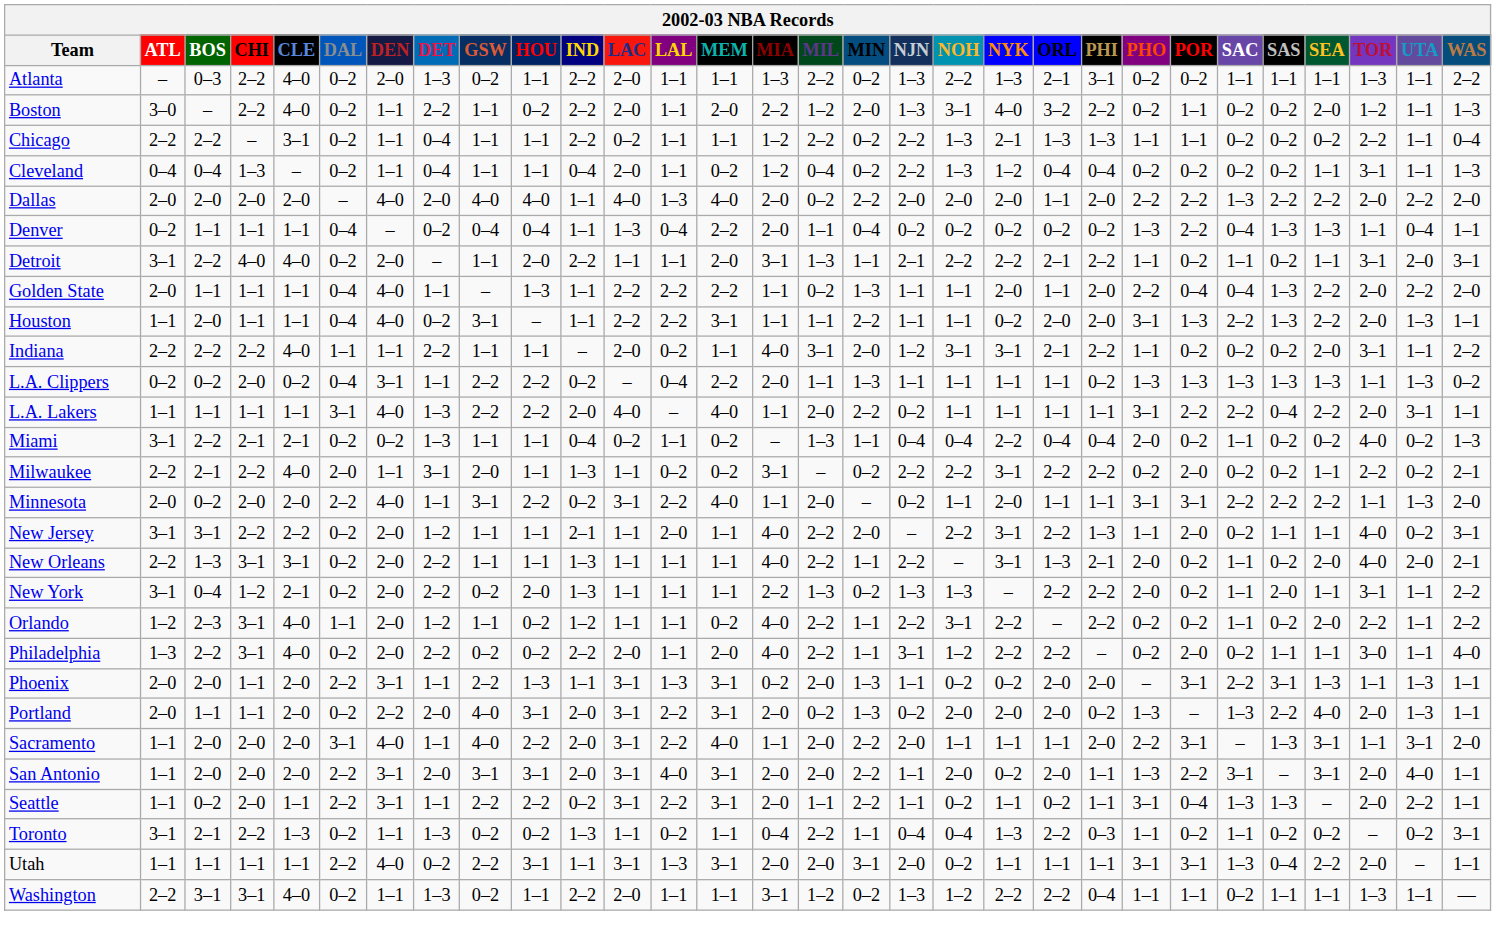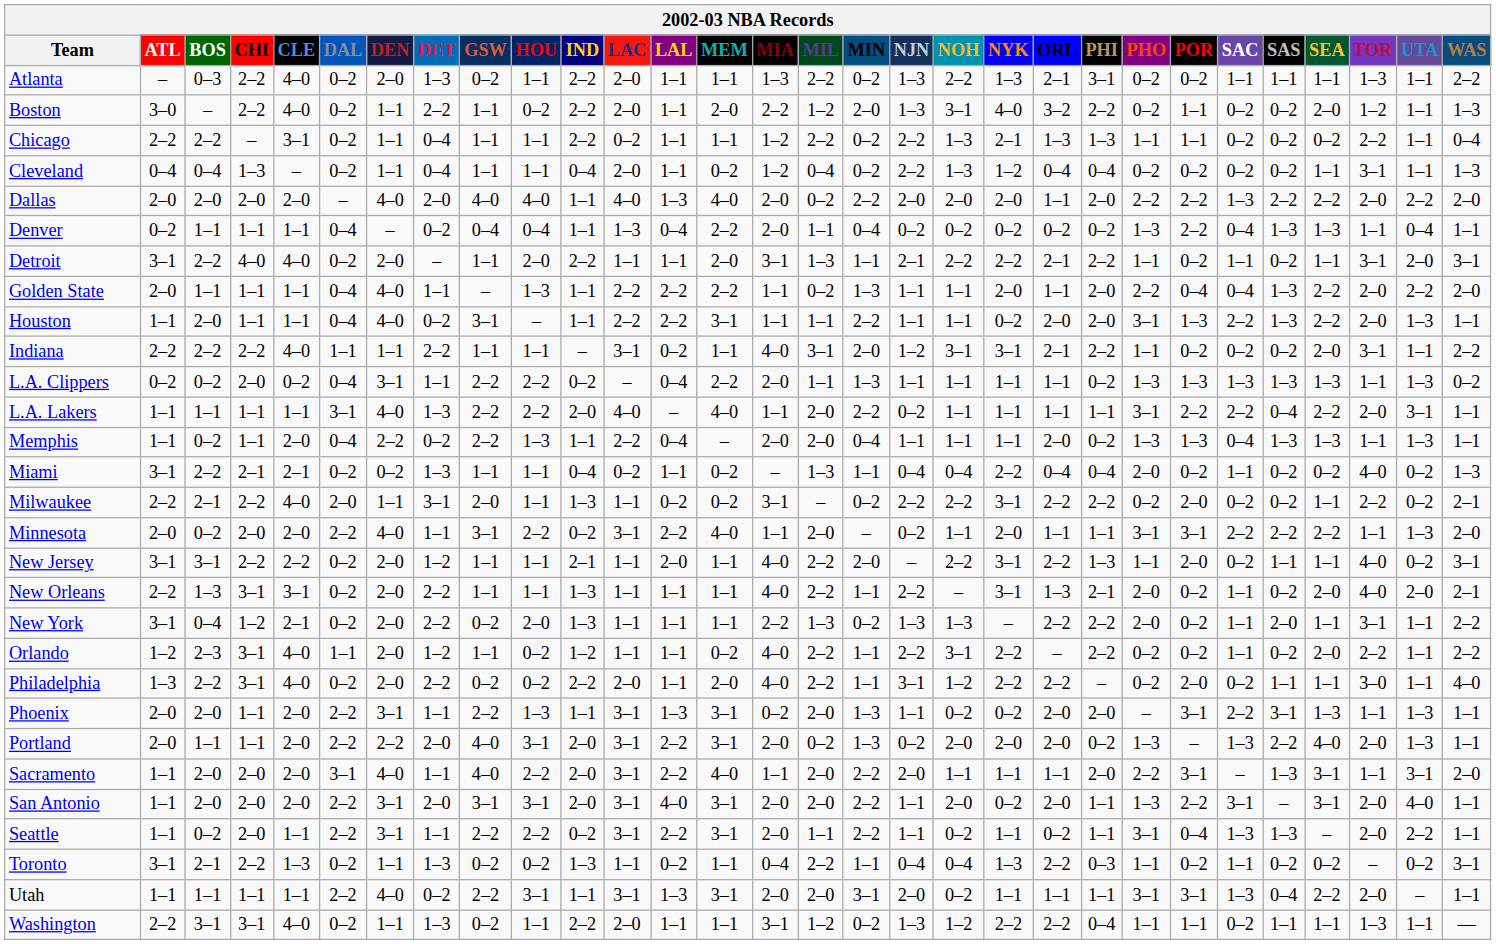Indiana | LAC: 2–0 -> 3–1
+ row: Memphis | 1–1 | 0–2 | 1–1 | 2–0 | 0–4 | 2–2 | 0–2 | 2–2 | 1–3 | 1–1 | 2–2 | 0–4 | – | 2–0 | 2–0 | 0–4 | 1–1 | 1–1 | 1–1 | 2–0 | 0–2 | 1–3 | 1–3 | 0–4 | 1–3 | 1–3 | 1–1 | 1–3 | 1–1
Portland | DAL: 0–2 -> 2–2
